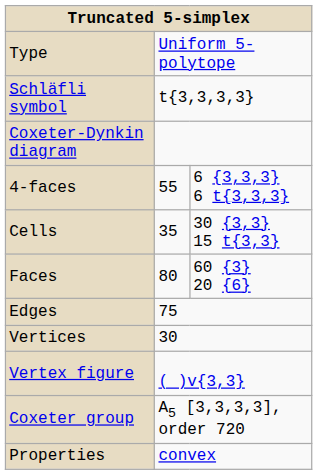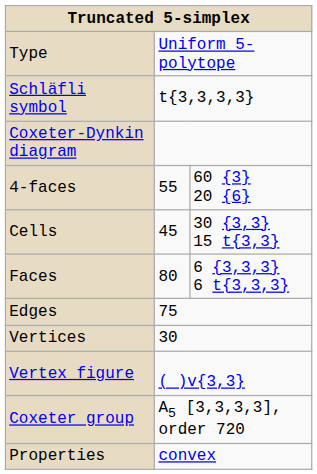4-faces | column 3: 6 {3,3,3} 6 t{3,3,3} -> 60 {3} 20 {6}
Cells | column 2: 35 -> 45
Faces | column 3: 60 {3} 20 {6} -> 6 {3,3,3} 6 t{3,3,3}
